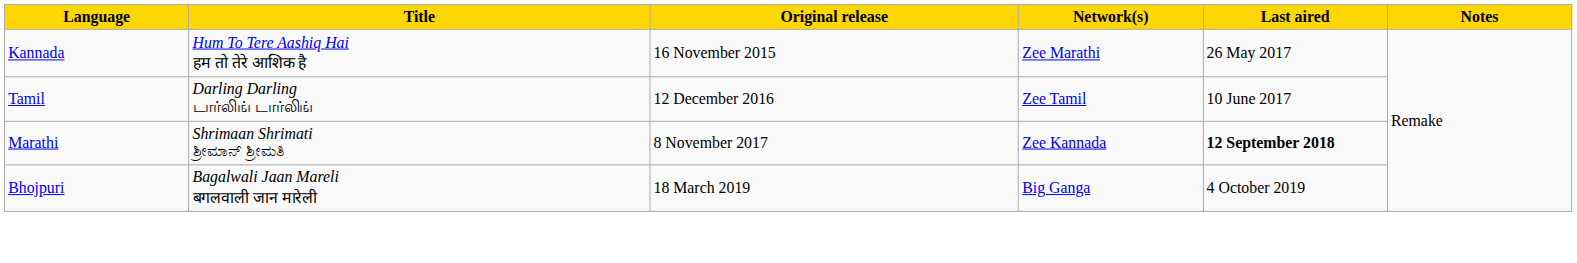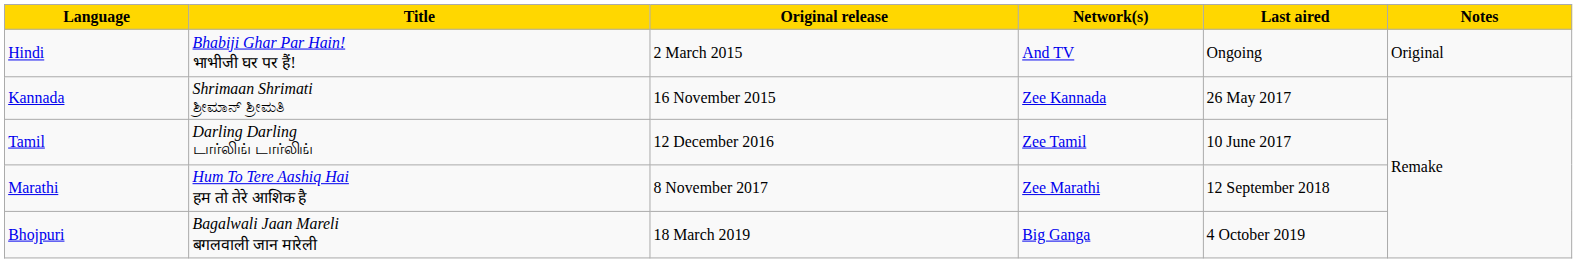+ row: Hindi | Bhabiji Ghar Par Hain! भाभीजी घर पर हैं! | 2 March 2015 | And TV | Ongoing | Original
Kannada | Title: Hum To Tere Aashiq Hai हम तो तेरे आशिक है -> Shrimaan Shrimati ಶ್ರೀಮಾನ್ ಶ್ರೀಮತಿ
Kannada | Network(s): Zee Marathi -> Zee Kannada
Marathi | Title: Shrimaan Shrimati ಶ್ರೀಮಾನ್ ಶ್ರೀಮತಿ -> Hum To Tere Aashiq Hai हम तो तेरे आशिक है
Marathi | Network(s): Zee Kannada -> Zee Marathi
Marathi | Last aired: bold -> normal
